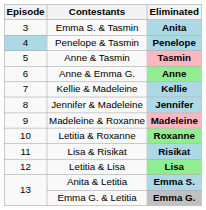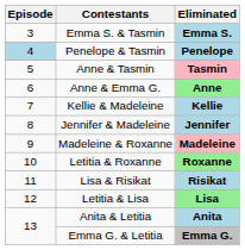Emma S. & Tasmin | Eliminated: Anita -> Emma S.
Anita & Letitia | Eliminated: Emma S. -> Anita
